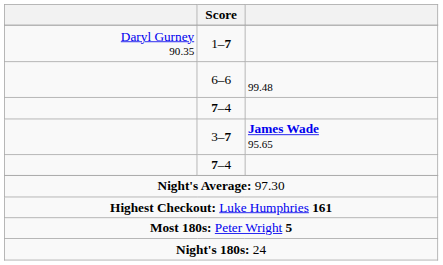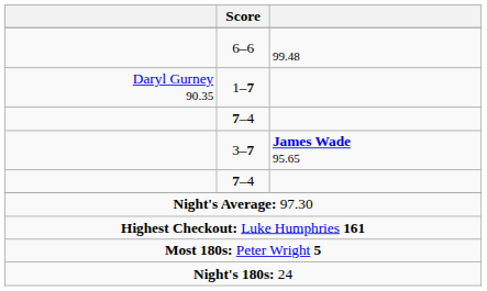rows swapped: 6–6 <-> 1–7
